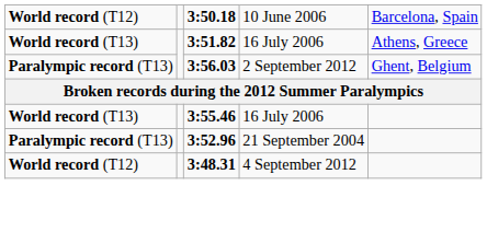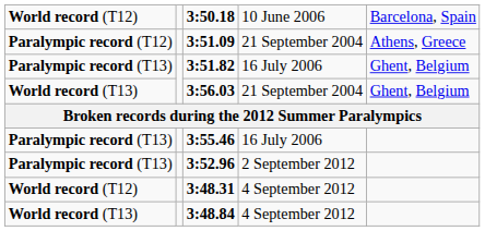+ row: Paralympic record (T12) | 3:51.09 | 21 September 2004 | Athens, Greece
3:51.82 | column 1: World record (T13) -> Paralympic record (T13)
3:51.82 | column 5: Athens, Greece -> Ghent, Belgium
3:56.03 | column 1: Paralympic record (T13) -> World record (T13)
3:56.03 | column 4: 2 September 2012 -> 21 September 2004
3:55.46 | column 1: World record (T13) -> Paralympic record (T13)
3:52.96 | column 4: 21 September 2004 -> 2 September 2012
+ row: World record (T13) | 3:48.84 | 4 September 2012
